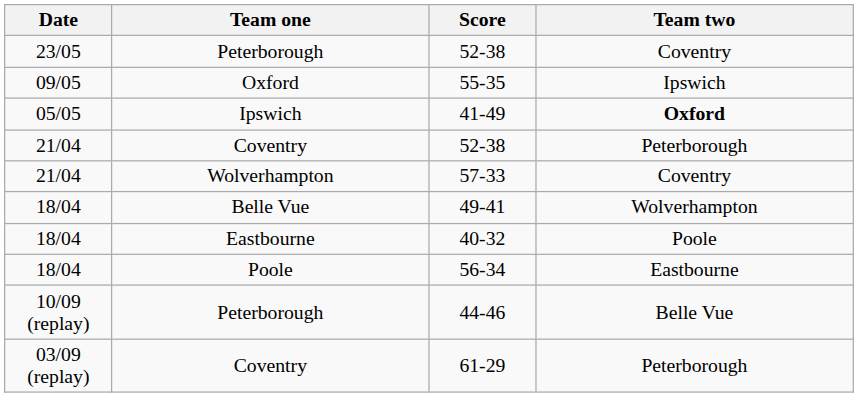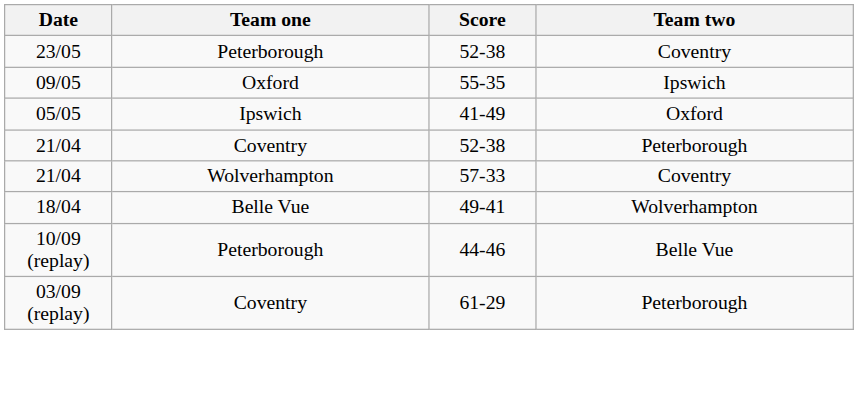41-49 | Team two: bold -> normal
- row: 18/04 | Eastbourne | 40-32 | Poole
- row: 18/04 | Poole | 56-34 | Eastbourne
